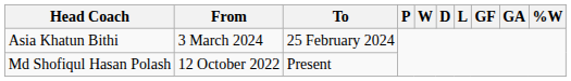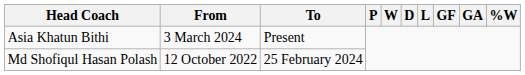Asia Khatun Bithi | To: 25 February 2024 -> Present
Md Shofiqul Hasan Polash | To: Present -> 25 February 2024
